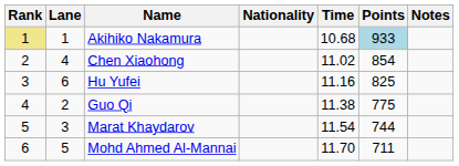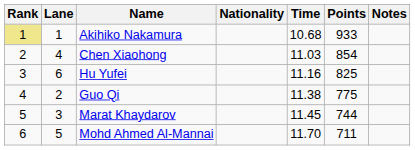Akihiko Nakamura | Points: lightblue background -> no background
Chen Xiaohong | Time: 11.02 -> 11.03
Marat Khaydarov | Time: 11.54 -> 11.45
